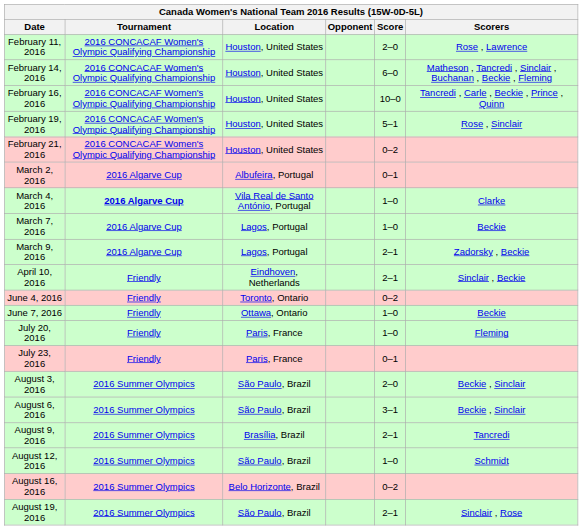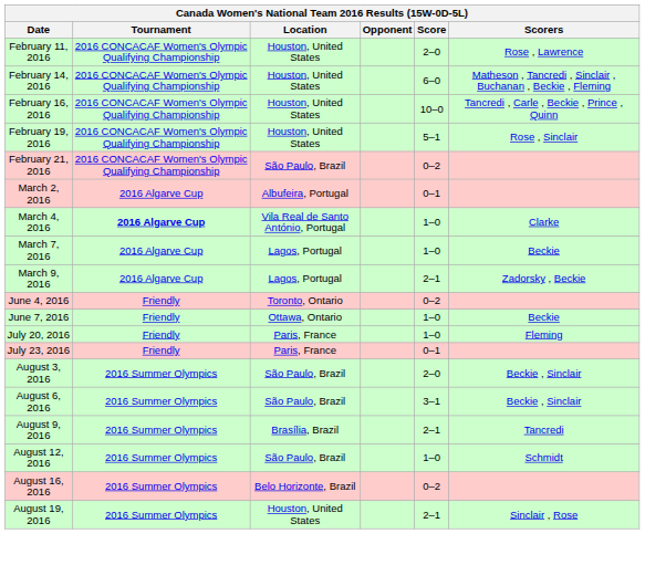February 21, 2016 | Location: Houston, United States -> São Paulo, Brazil
- row: April 10, 2016 | Friendly | Eindhoven, Netherlands | 2–1 | Sinclair , Beckie
August 19, 2016 | Location: São Paulo, Brazil -> Houston, United States
